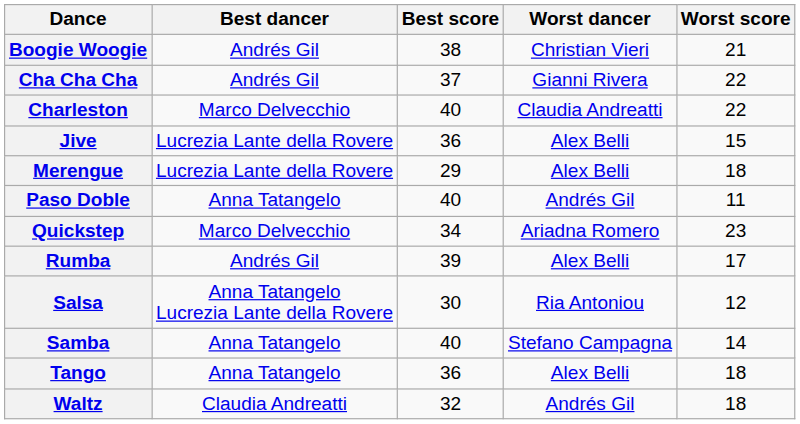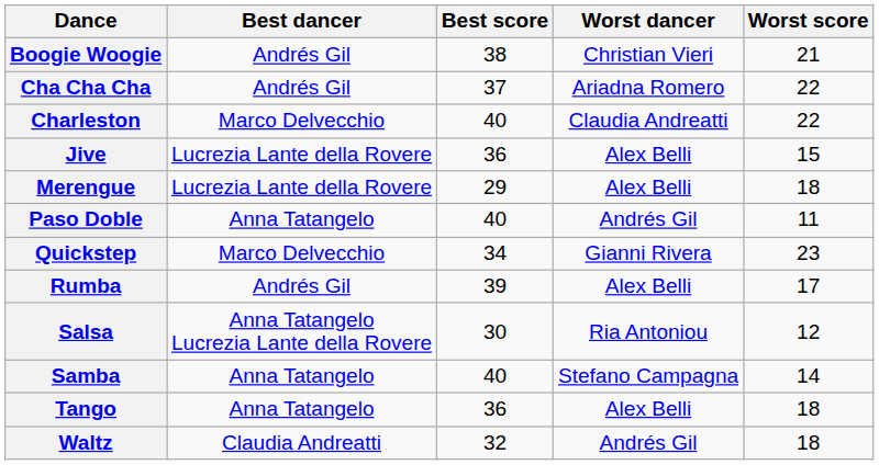Cha Cha Cha | Worst dancer: Gianni Rivera -> Ariadna Romero
Quickstep | Worst dancer: Ariadna Romero -> Gianni Rivera
